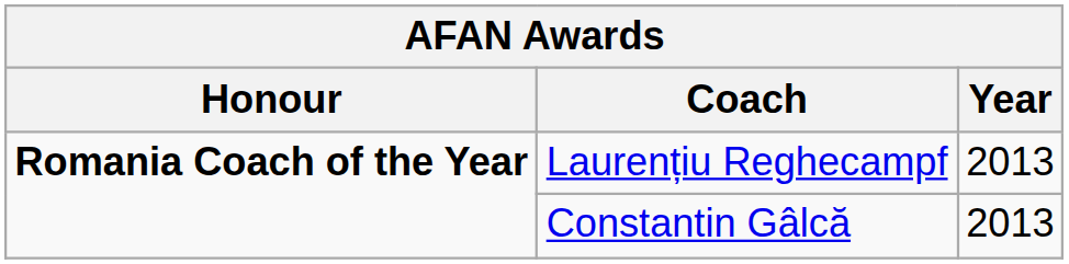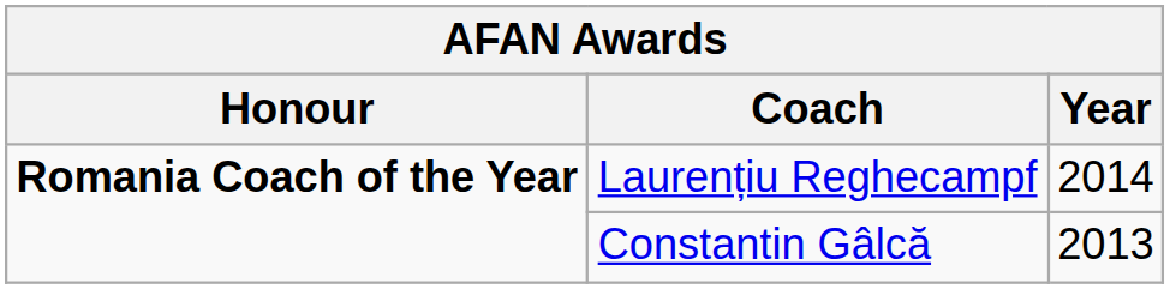Laurențiu Reghecampf | Year: 2013 -> 2014
